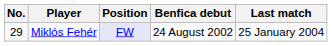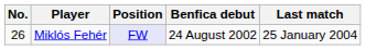Miklós Fehér | No.: 29 -> 26
